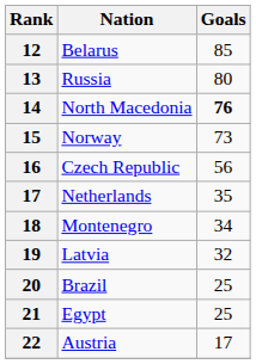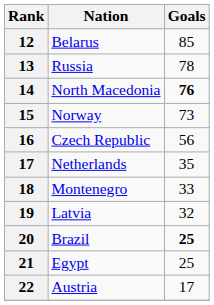Russia | Goals: 80 -> 78
Montenegro | Goals: 34 -> 33
Brazil | Goals: normal -> bold
